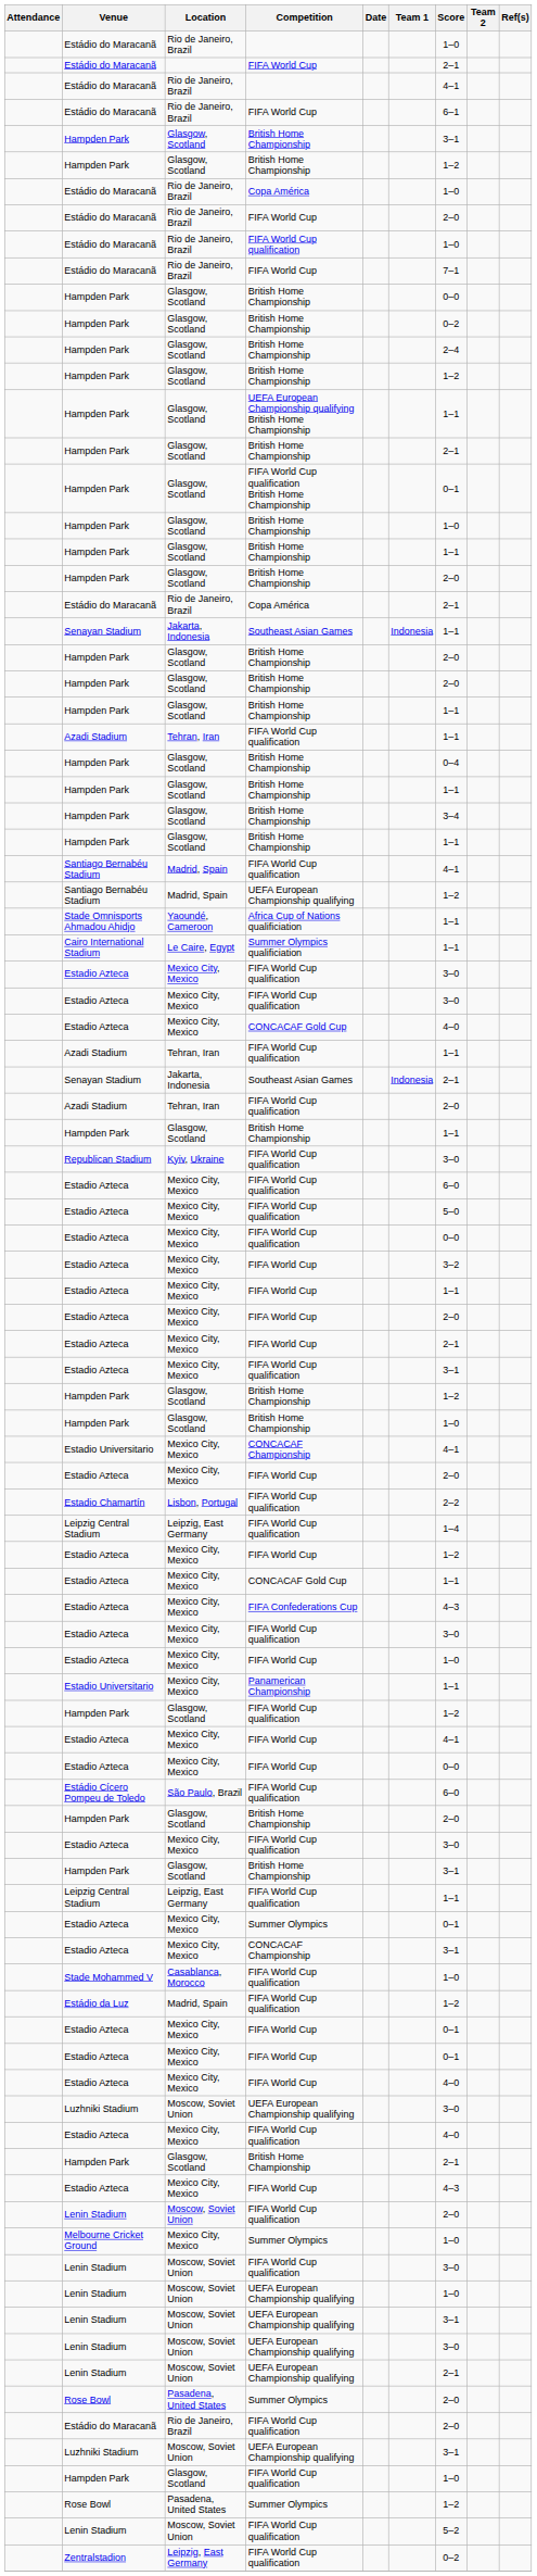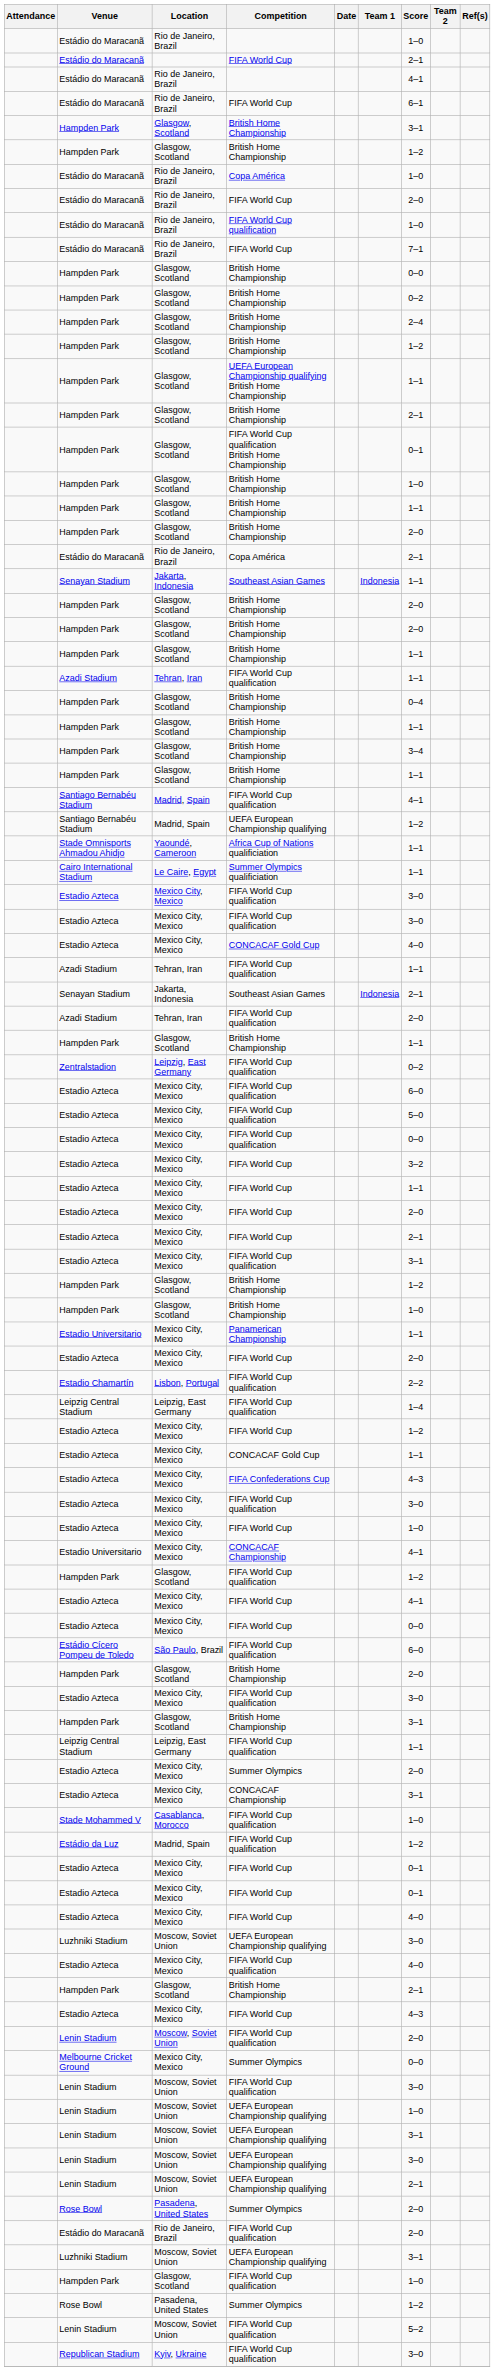rows swapped: Zentralstadion <-> Republican Stadium
rows swapped: Estadio Universitario / Panamerican Championship <-> Estadio Universitario / CONCACAF Championship
Estadio Azteca / Summer Olympics | Score: 0–1 -> 2–0
Melbourne Cricket Ground | Score: 1–0 -> 0–0
